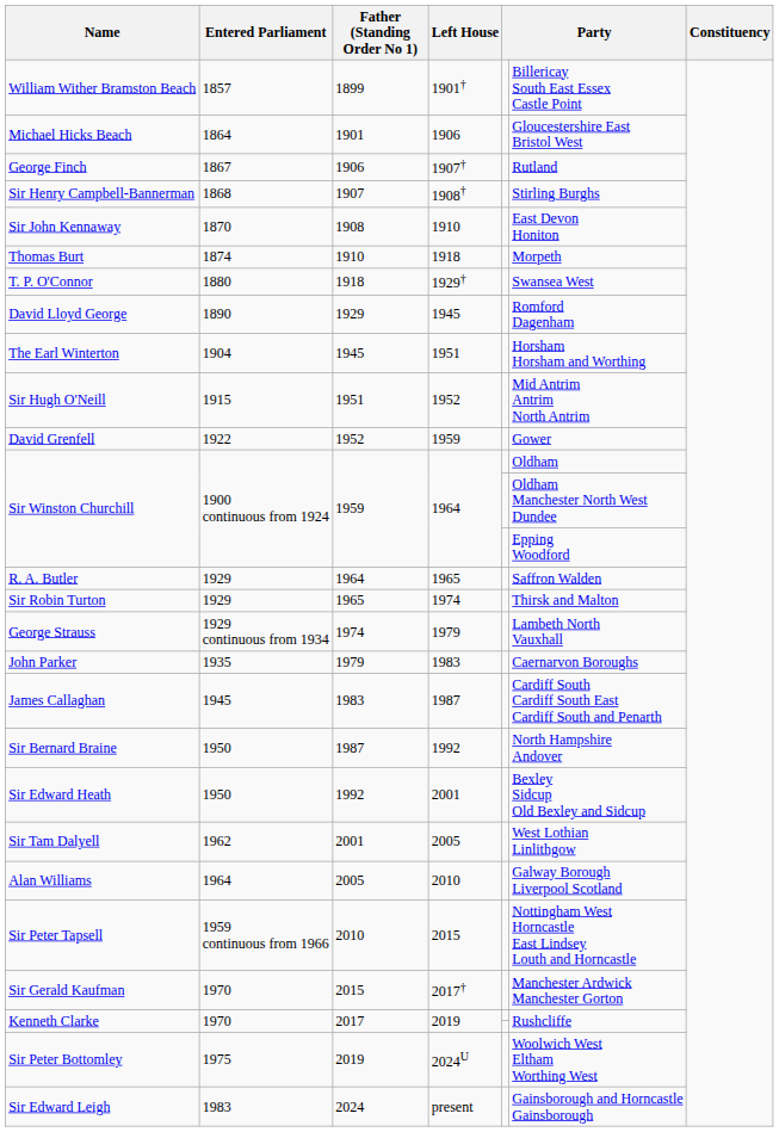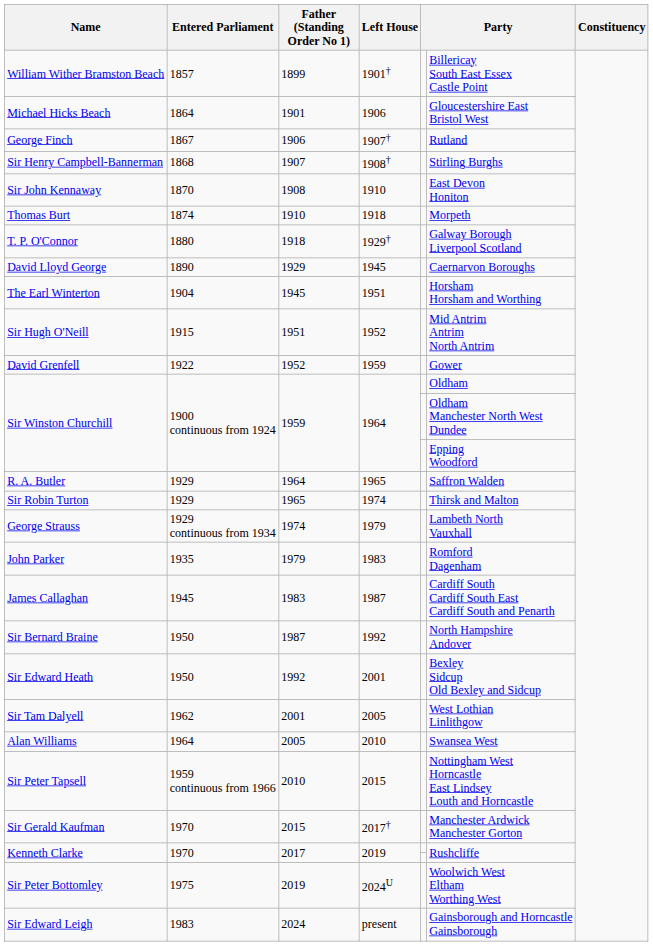T. P. O'Connor | column 6: Swansea West -> Galway Borough Liverpool Scotland
David Lloyd George | column 6: Romford Dagenham -> Caernarvon Boroughs
John Parker | column 6: Caernarvon Boroughs -> Romford Dagenham
Alan Williams | column 6: Galway Borough Liverpool Scotland -> Swansea West
